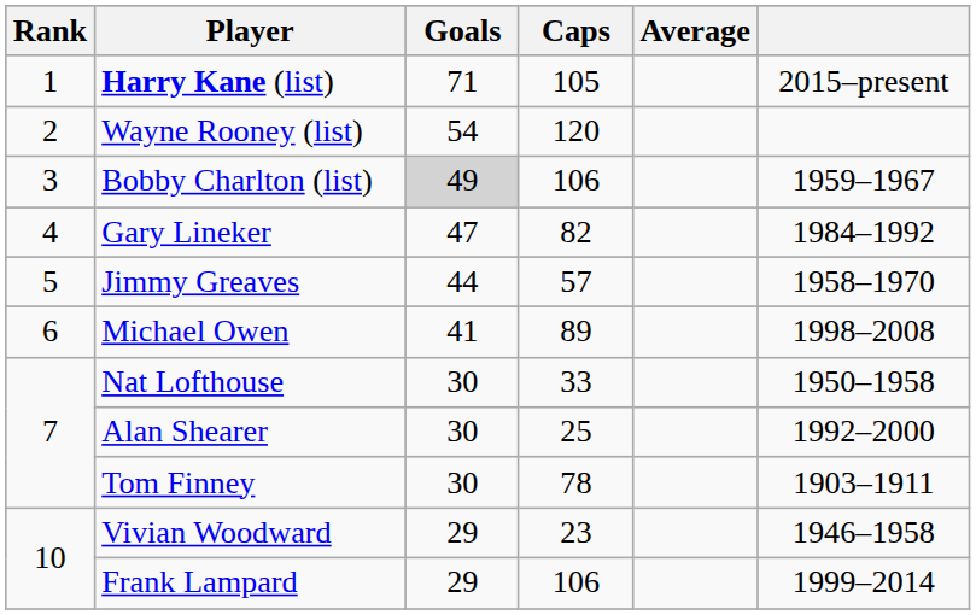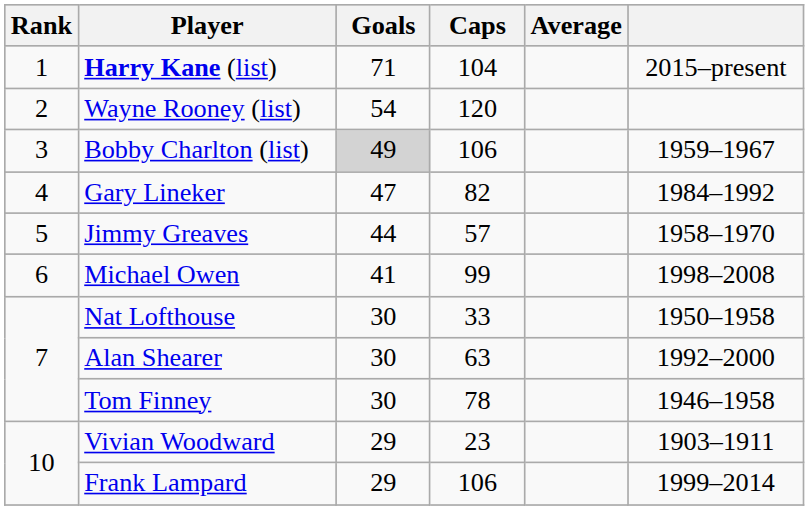Harry Kane (list) | Caps: 105 -> 104
Michael Owen | Caps: 89 -> 99
Alan Shearer | Caps: 25 -> 63
Tom Finney | column 6: 1903–1911 -> 1946–1958
Vivian Woodward | column 6: 1946–1958 -> 1903–1911
